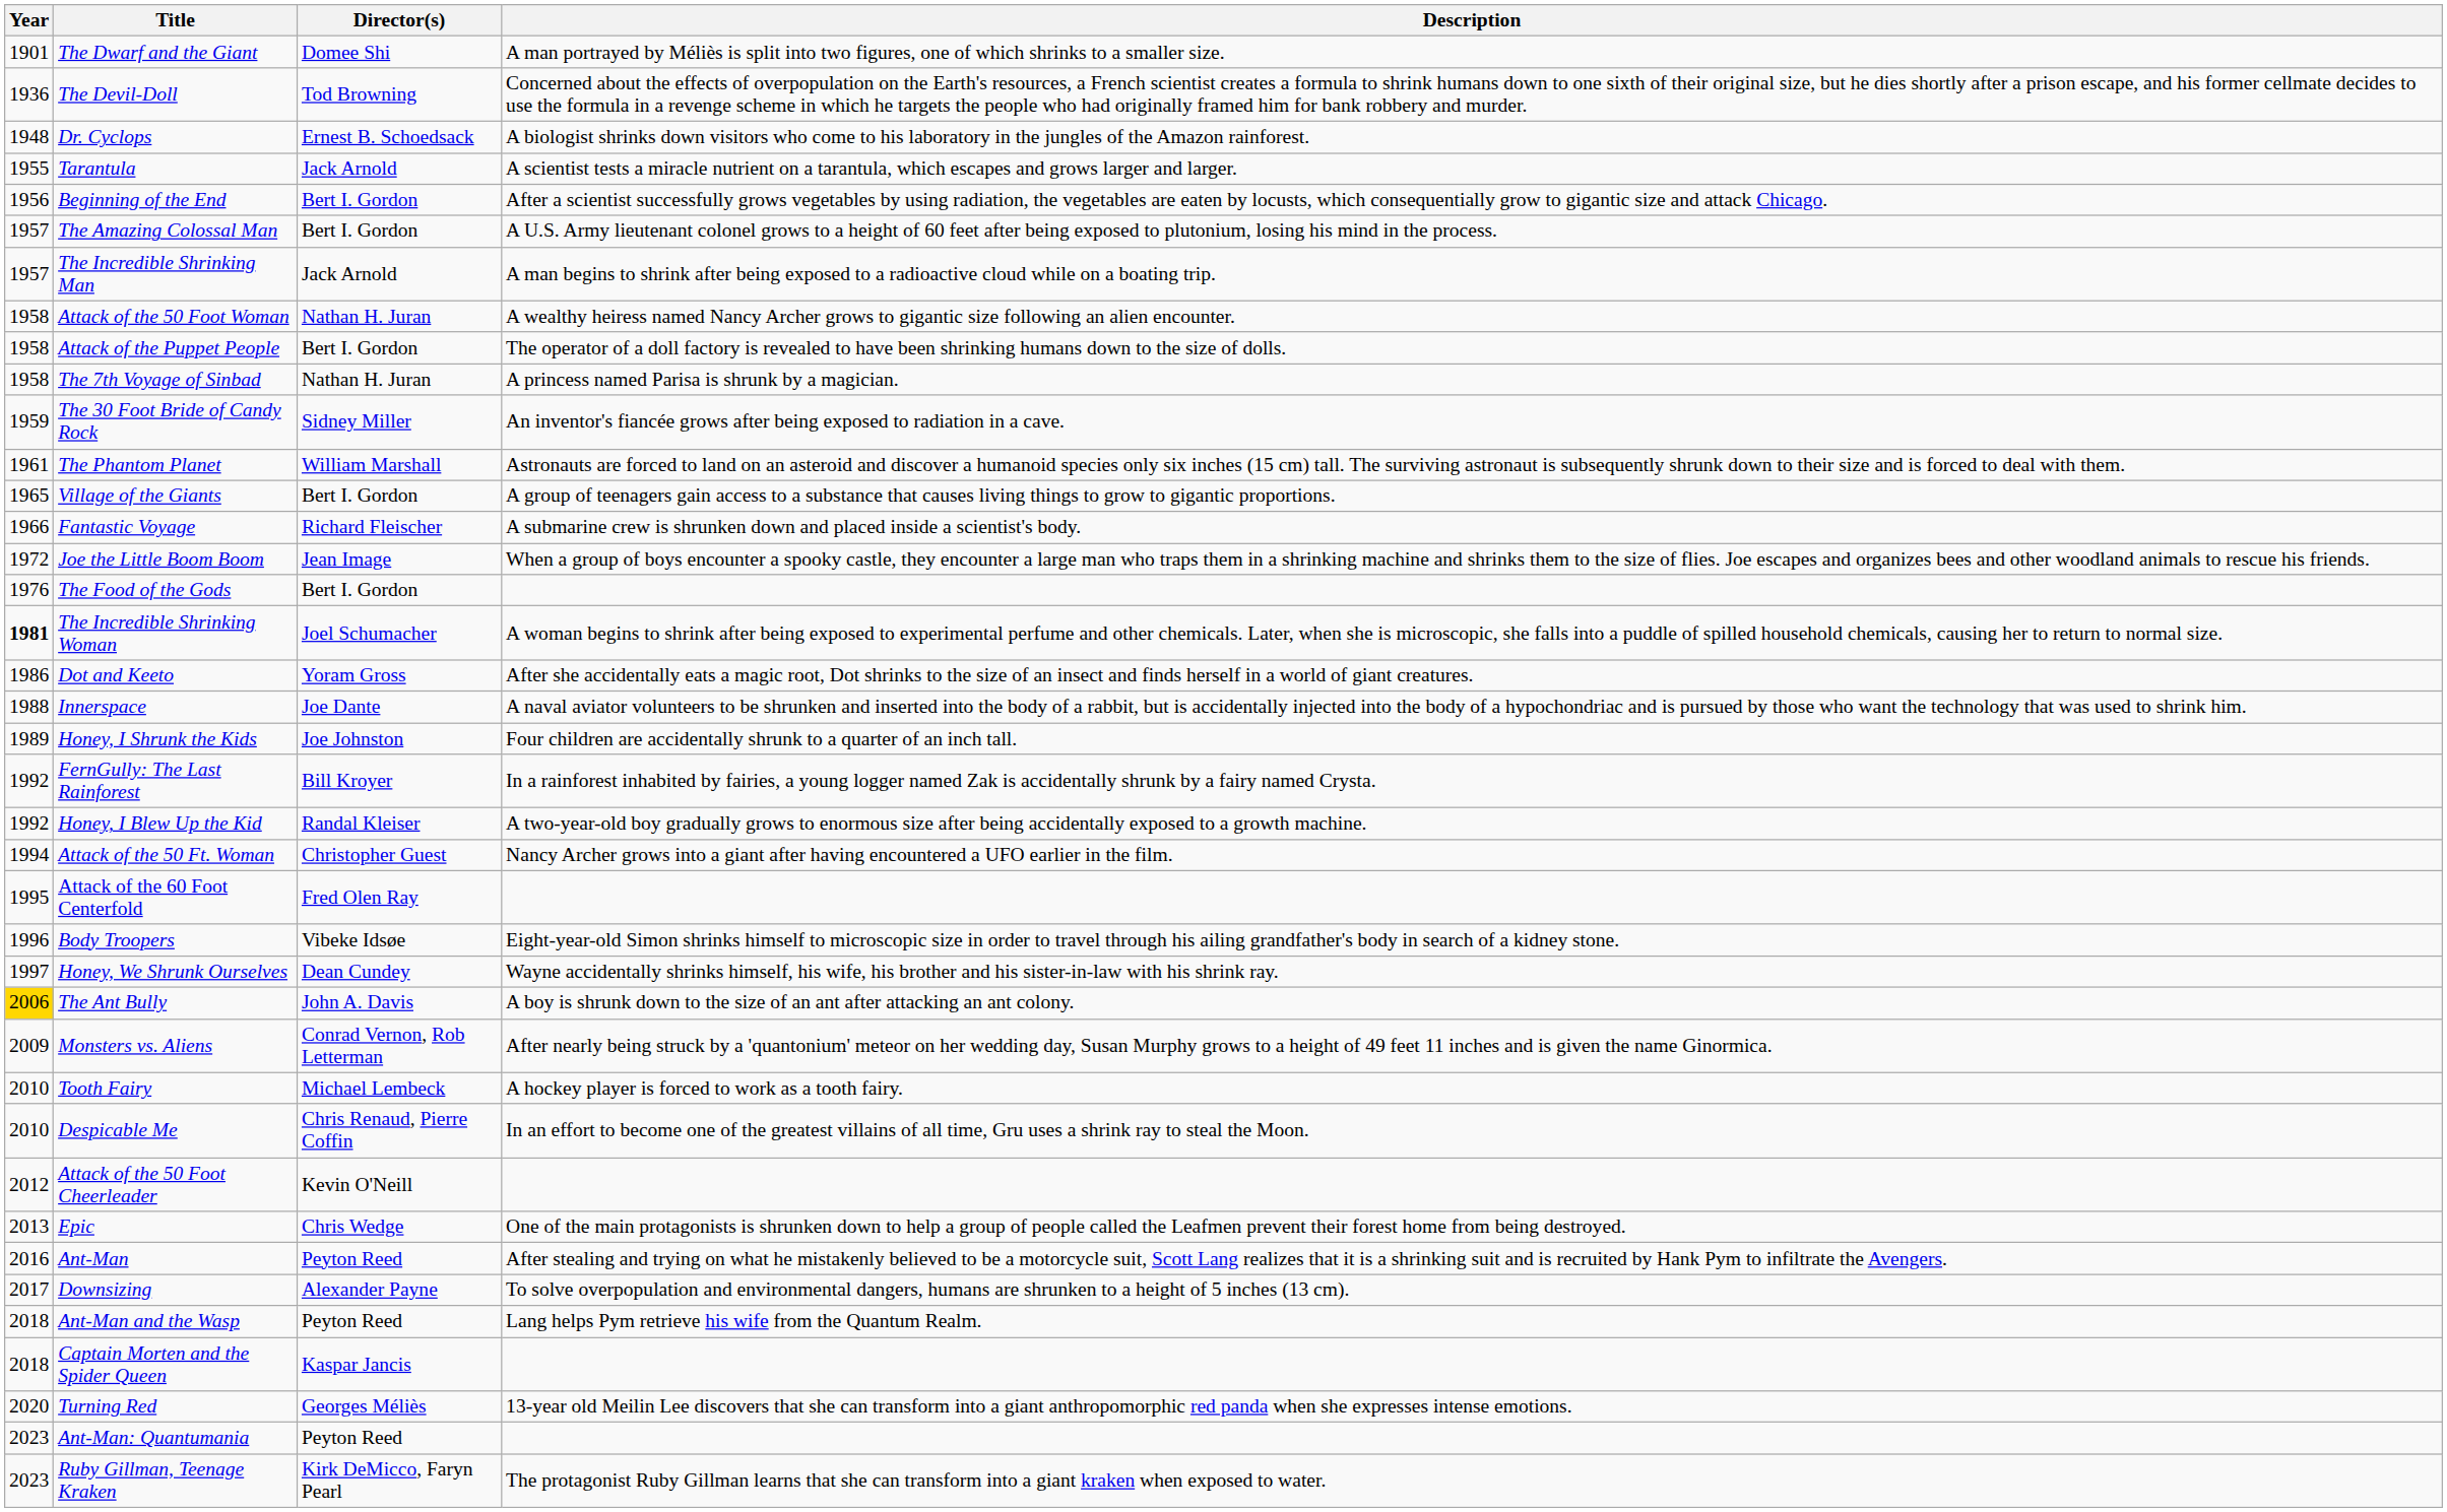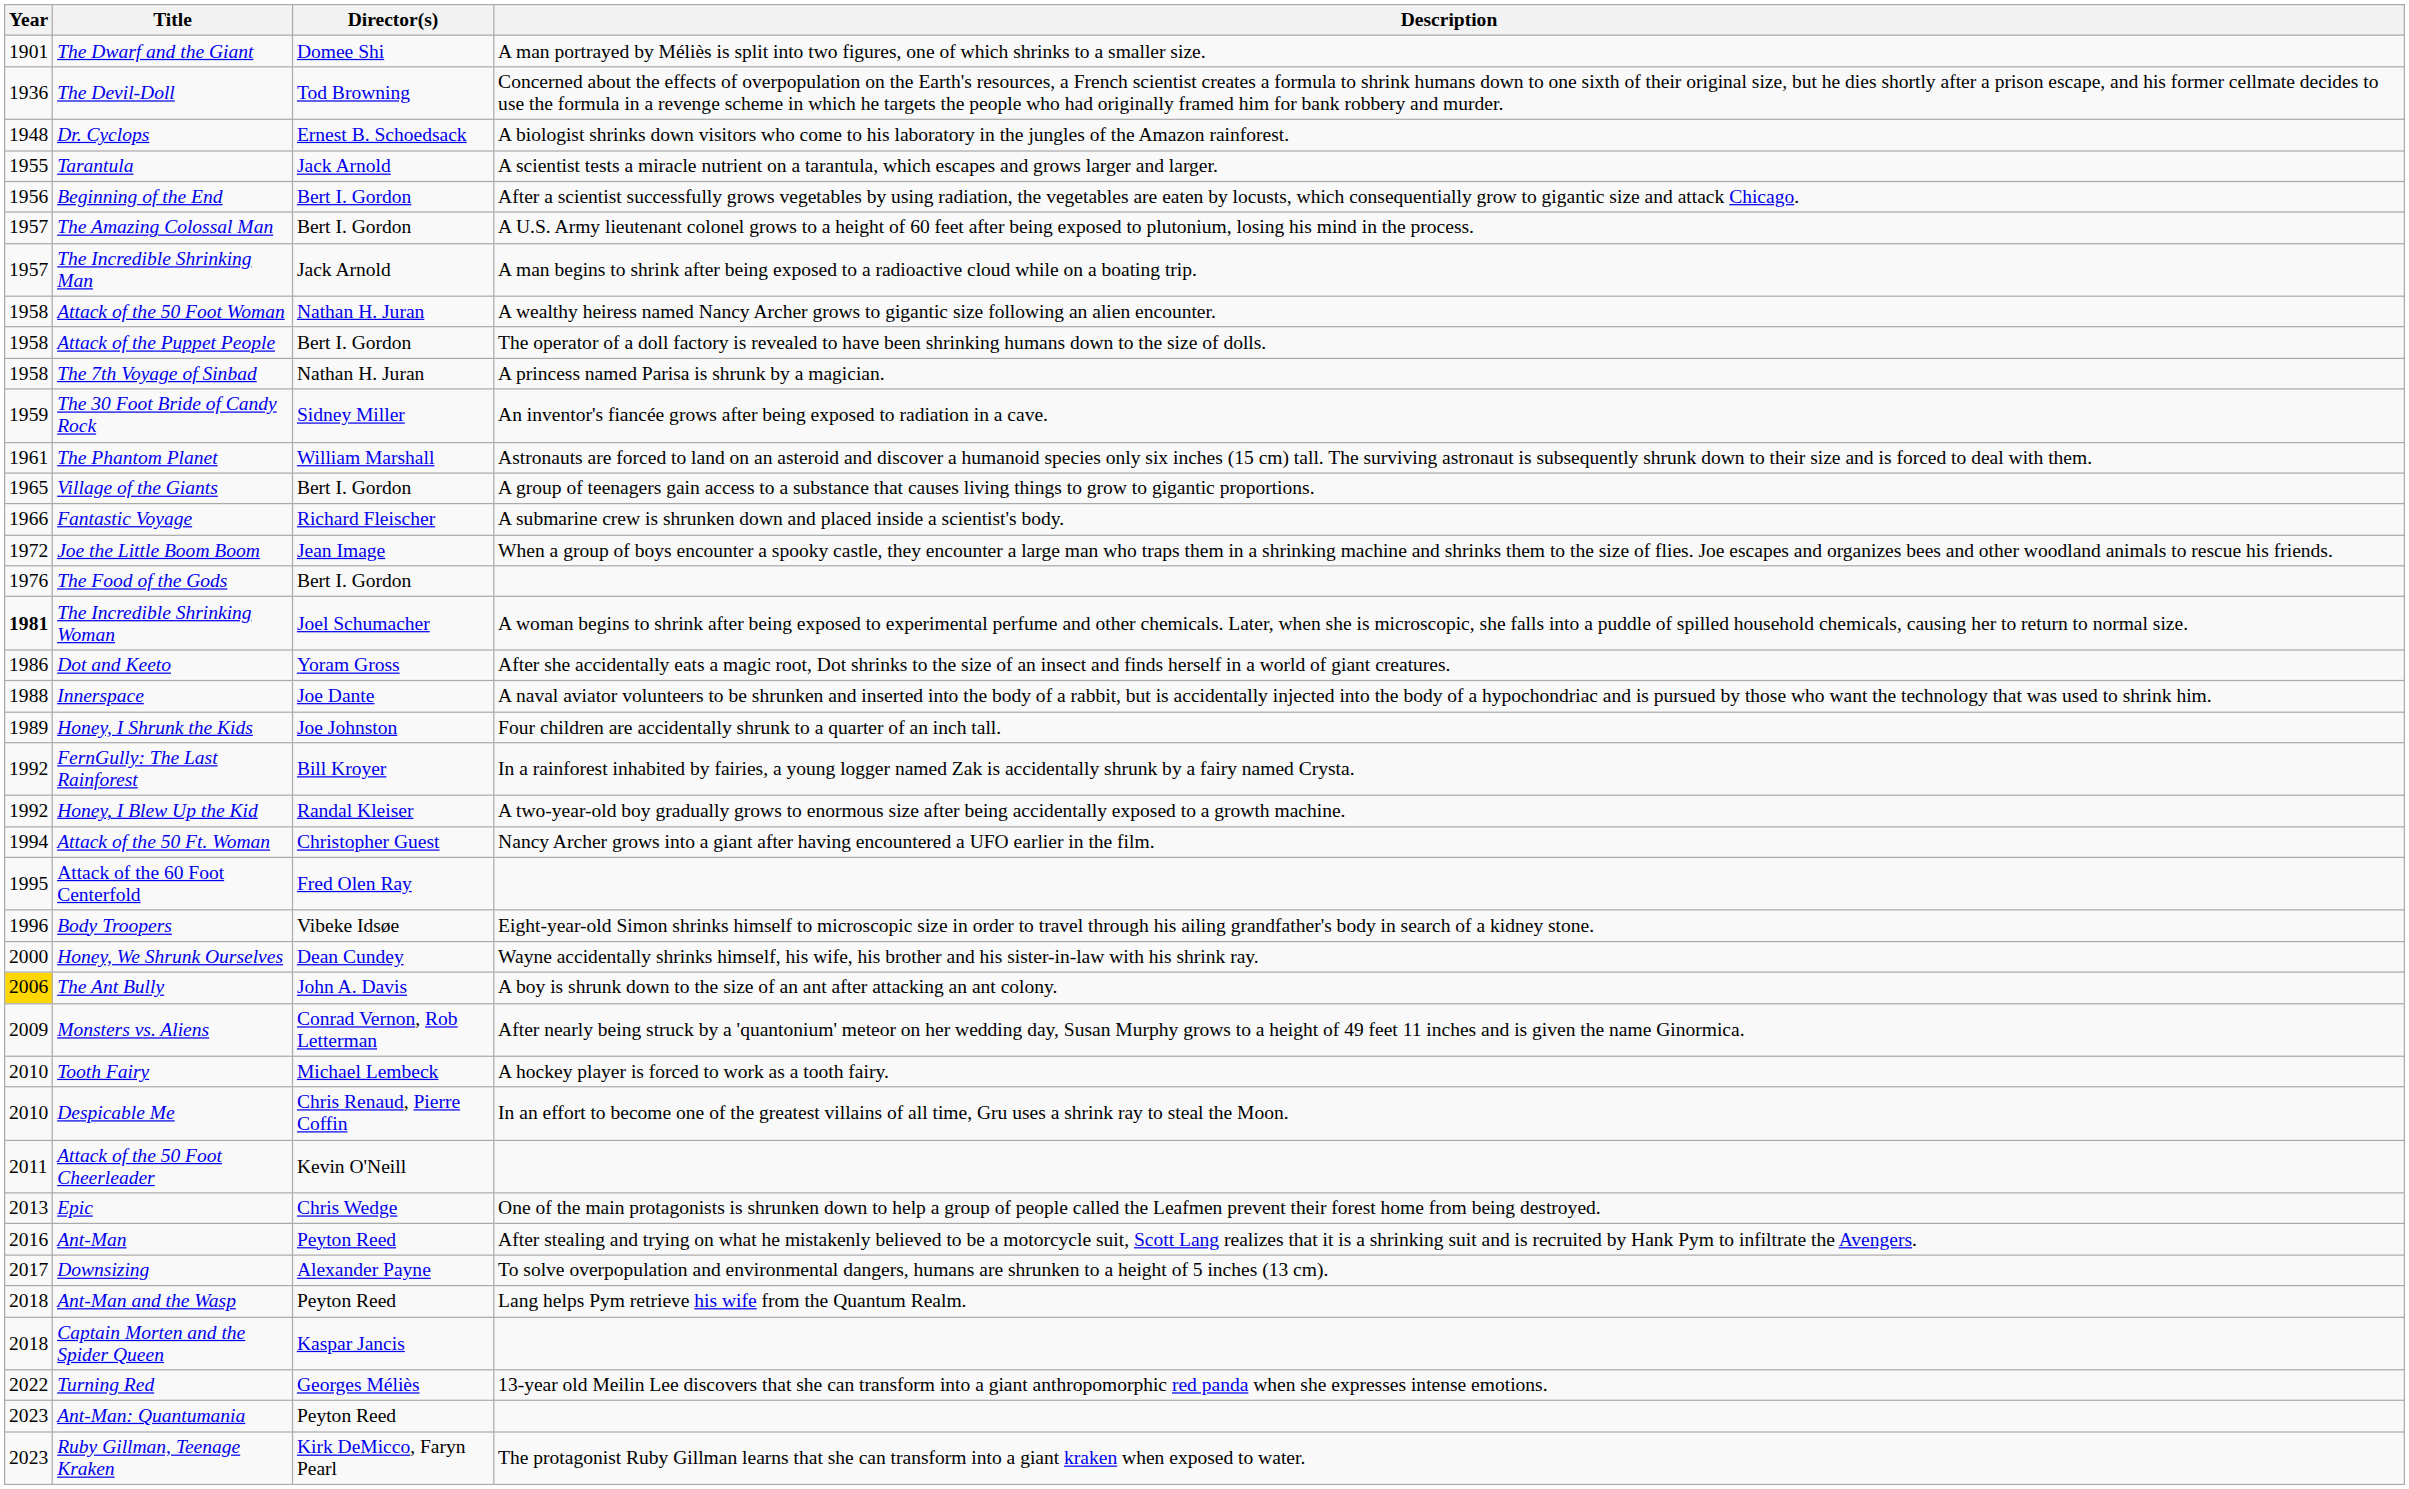Honey, We Shrunk Ourselves | Year: 1997 -> 2000
Attack of the 50 Foot Cheerleader | Year: 2012 -> 2011
Turning Red | Year: 2020 -> 2022
